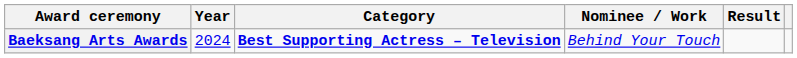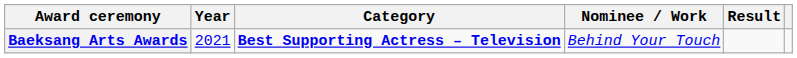Baeksang Arts Awards | Year: 2024 -> 2021
